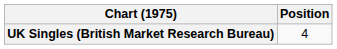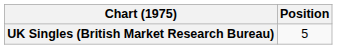UK Singles (British Market Research Bureau) | Position: 4 -> 5
